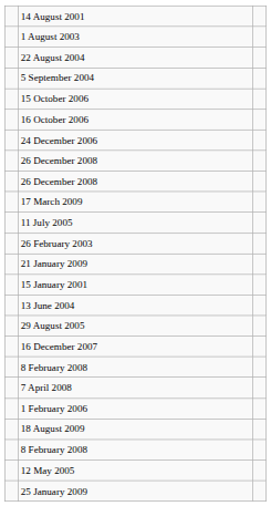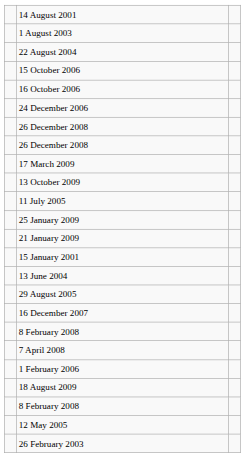- row: 5 September 2004
+ row: 13 October 2009
rows swapped: 25 January 2009 <-> 26 February 2003
